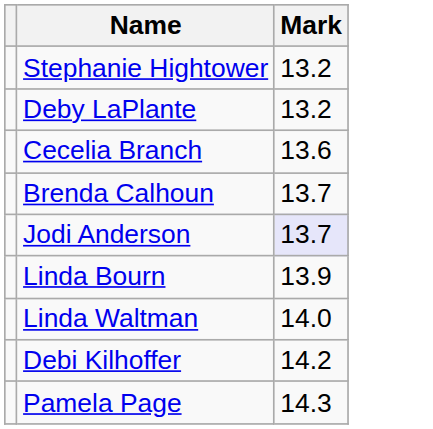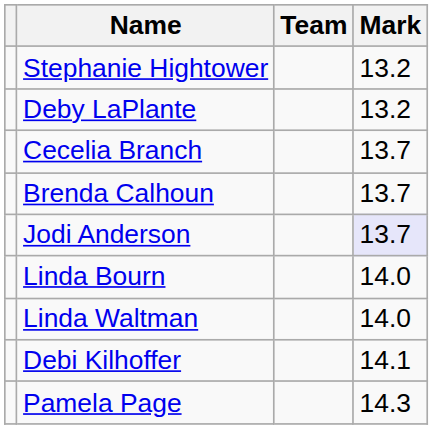+ column: Team
Cecelia Branch | Mark: 13.6 -> 13.7
Linda Bourn | Mark: 13.9 -> 14.0
Debi Kilhoffer | Mark: 14.2 -> 14.1
